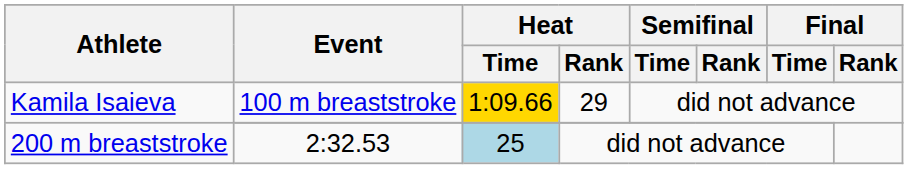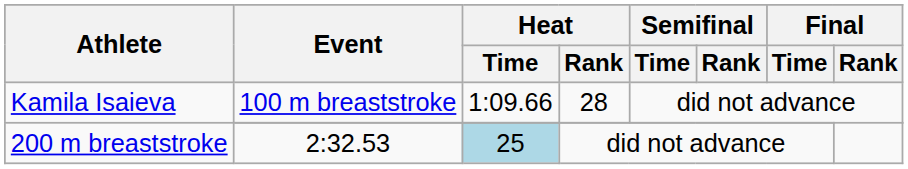Kamila Isaieva / 100 m breaststroke | Heat / Time: gold background -> no background
Kamila Isaieva / 100 m breaststroke | Heat / Rank: 29 -> 28
